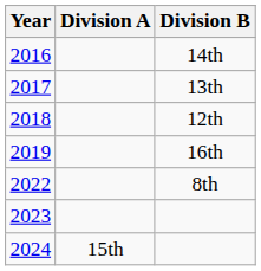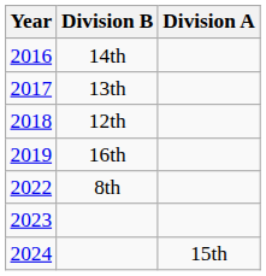columns swapped: Division A <-> Division B
